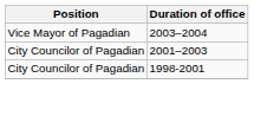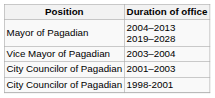+ row: Mayor of Pagadian | 2004–2013 2019–2028
